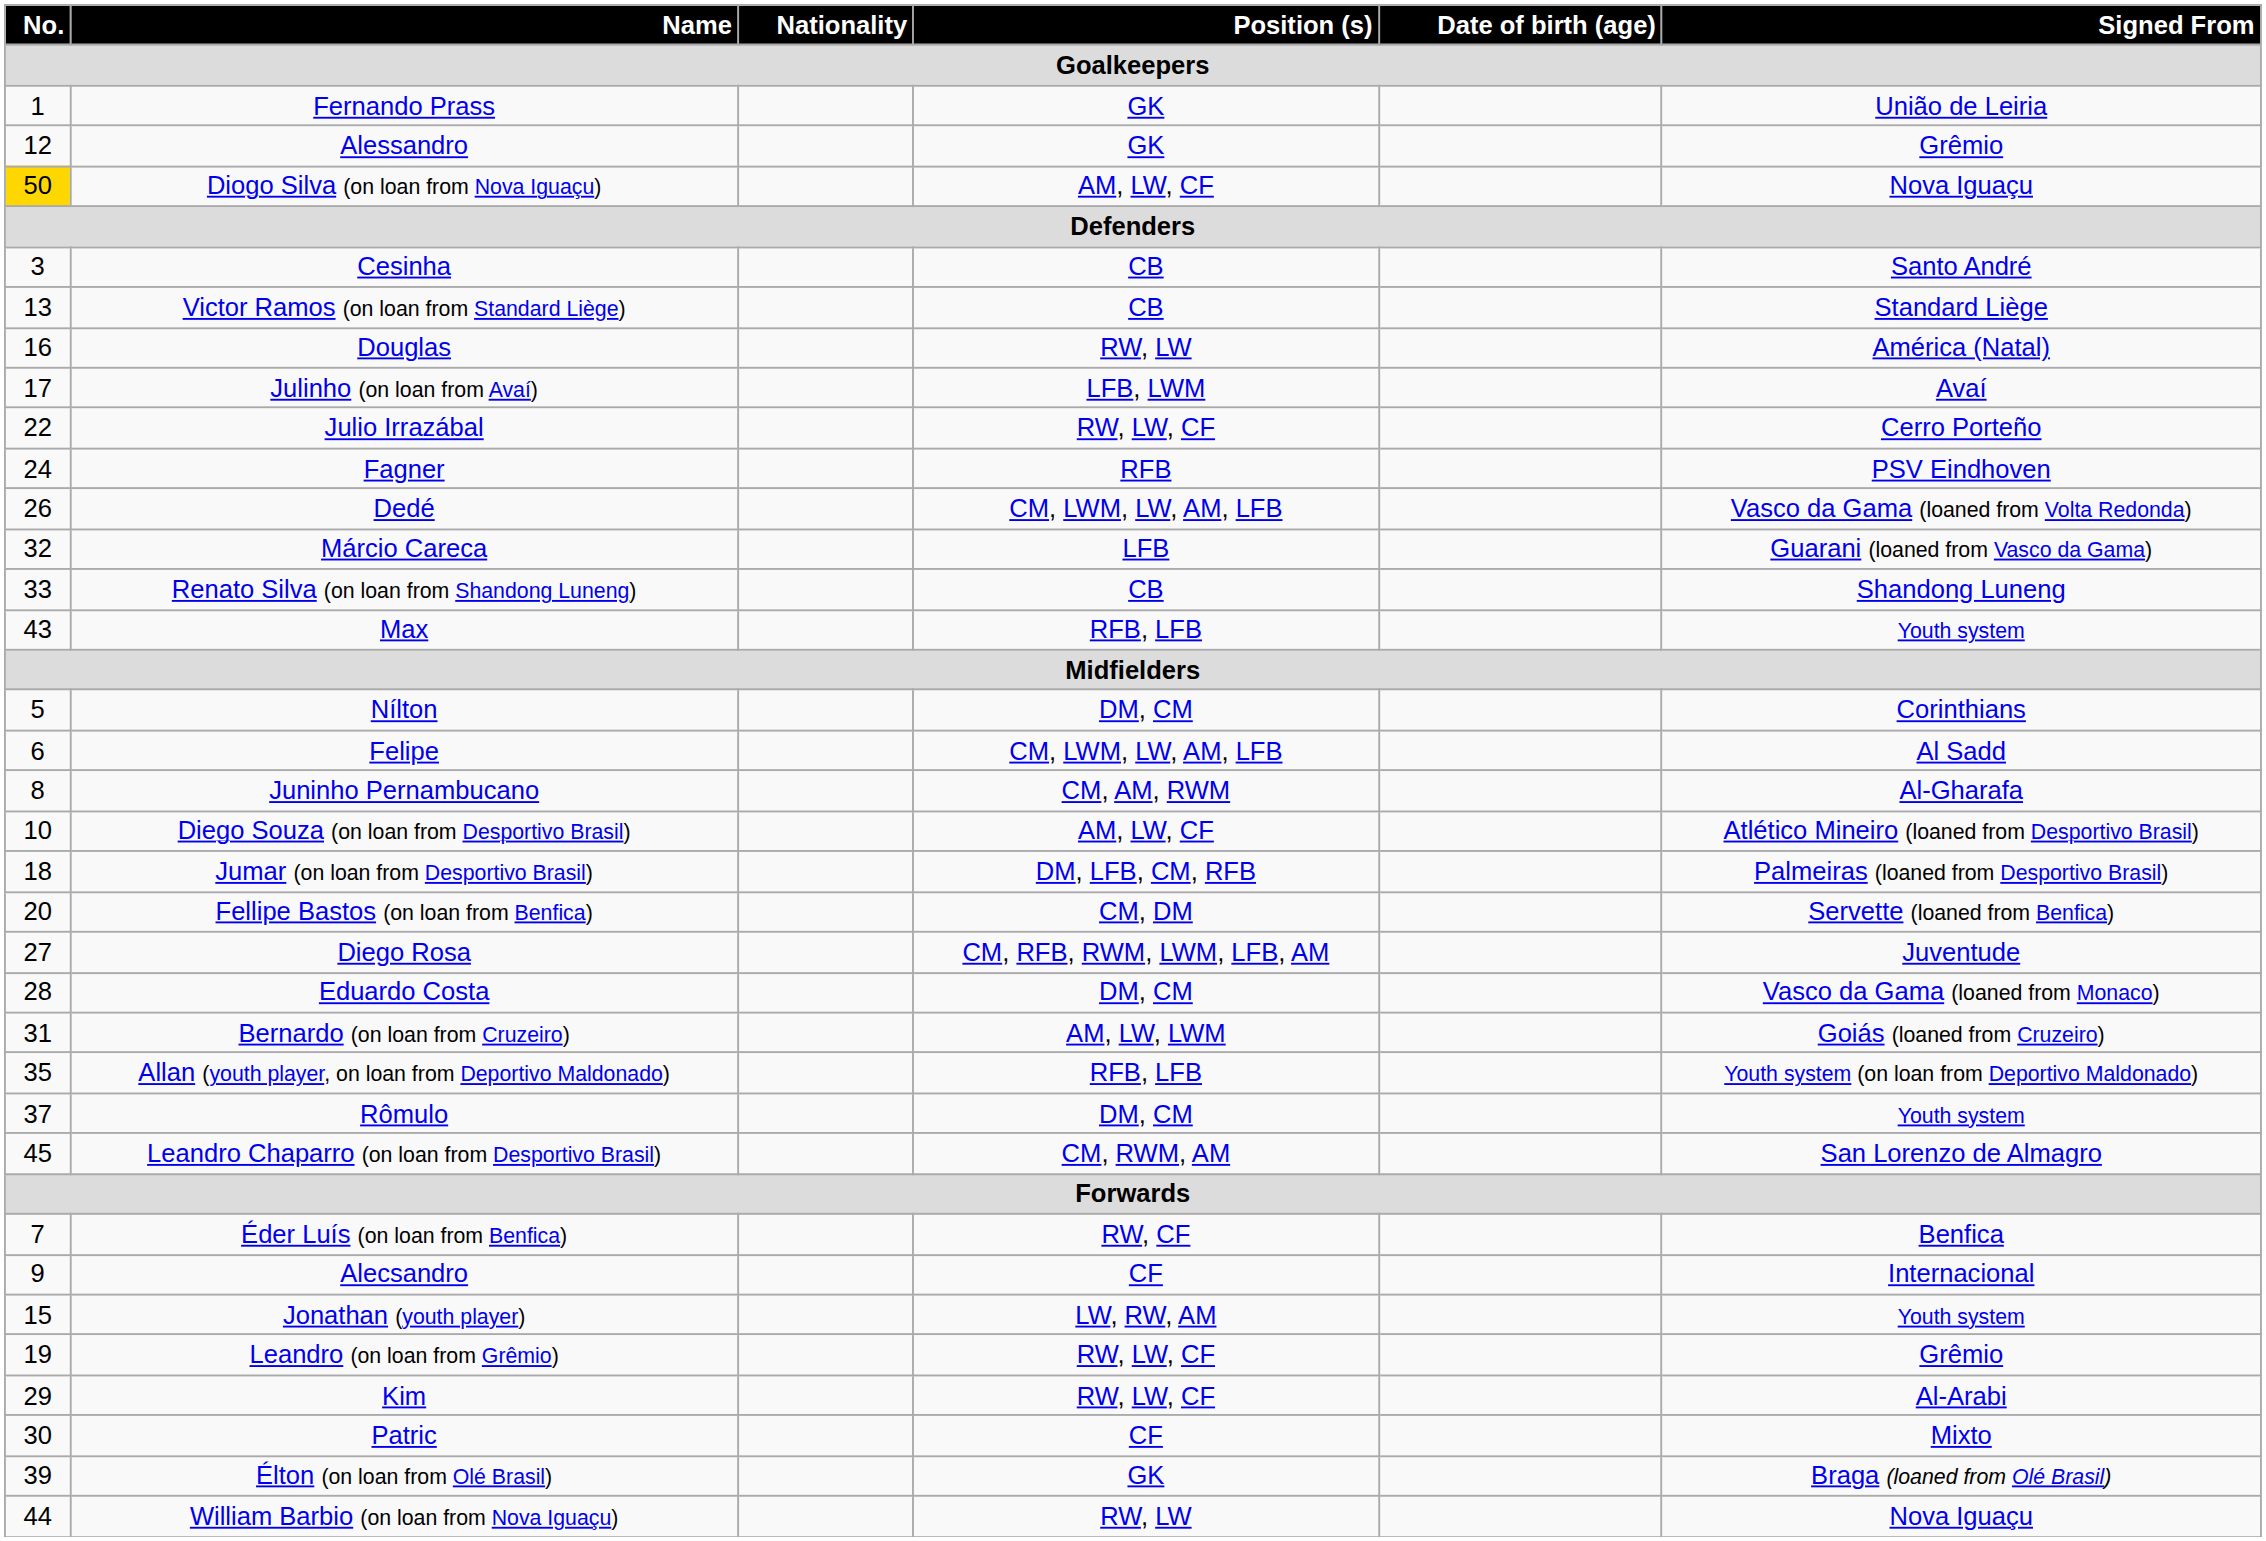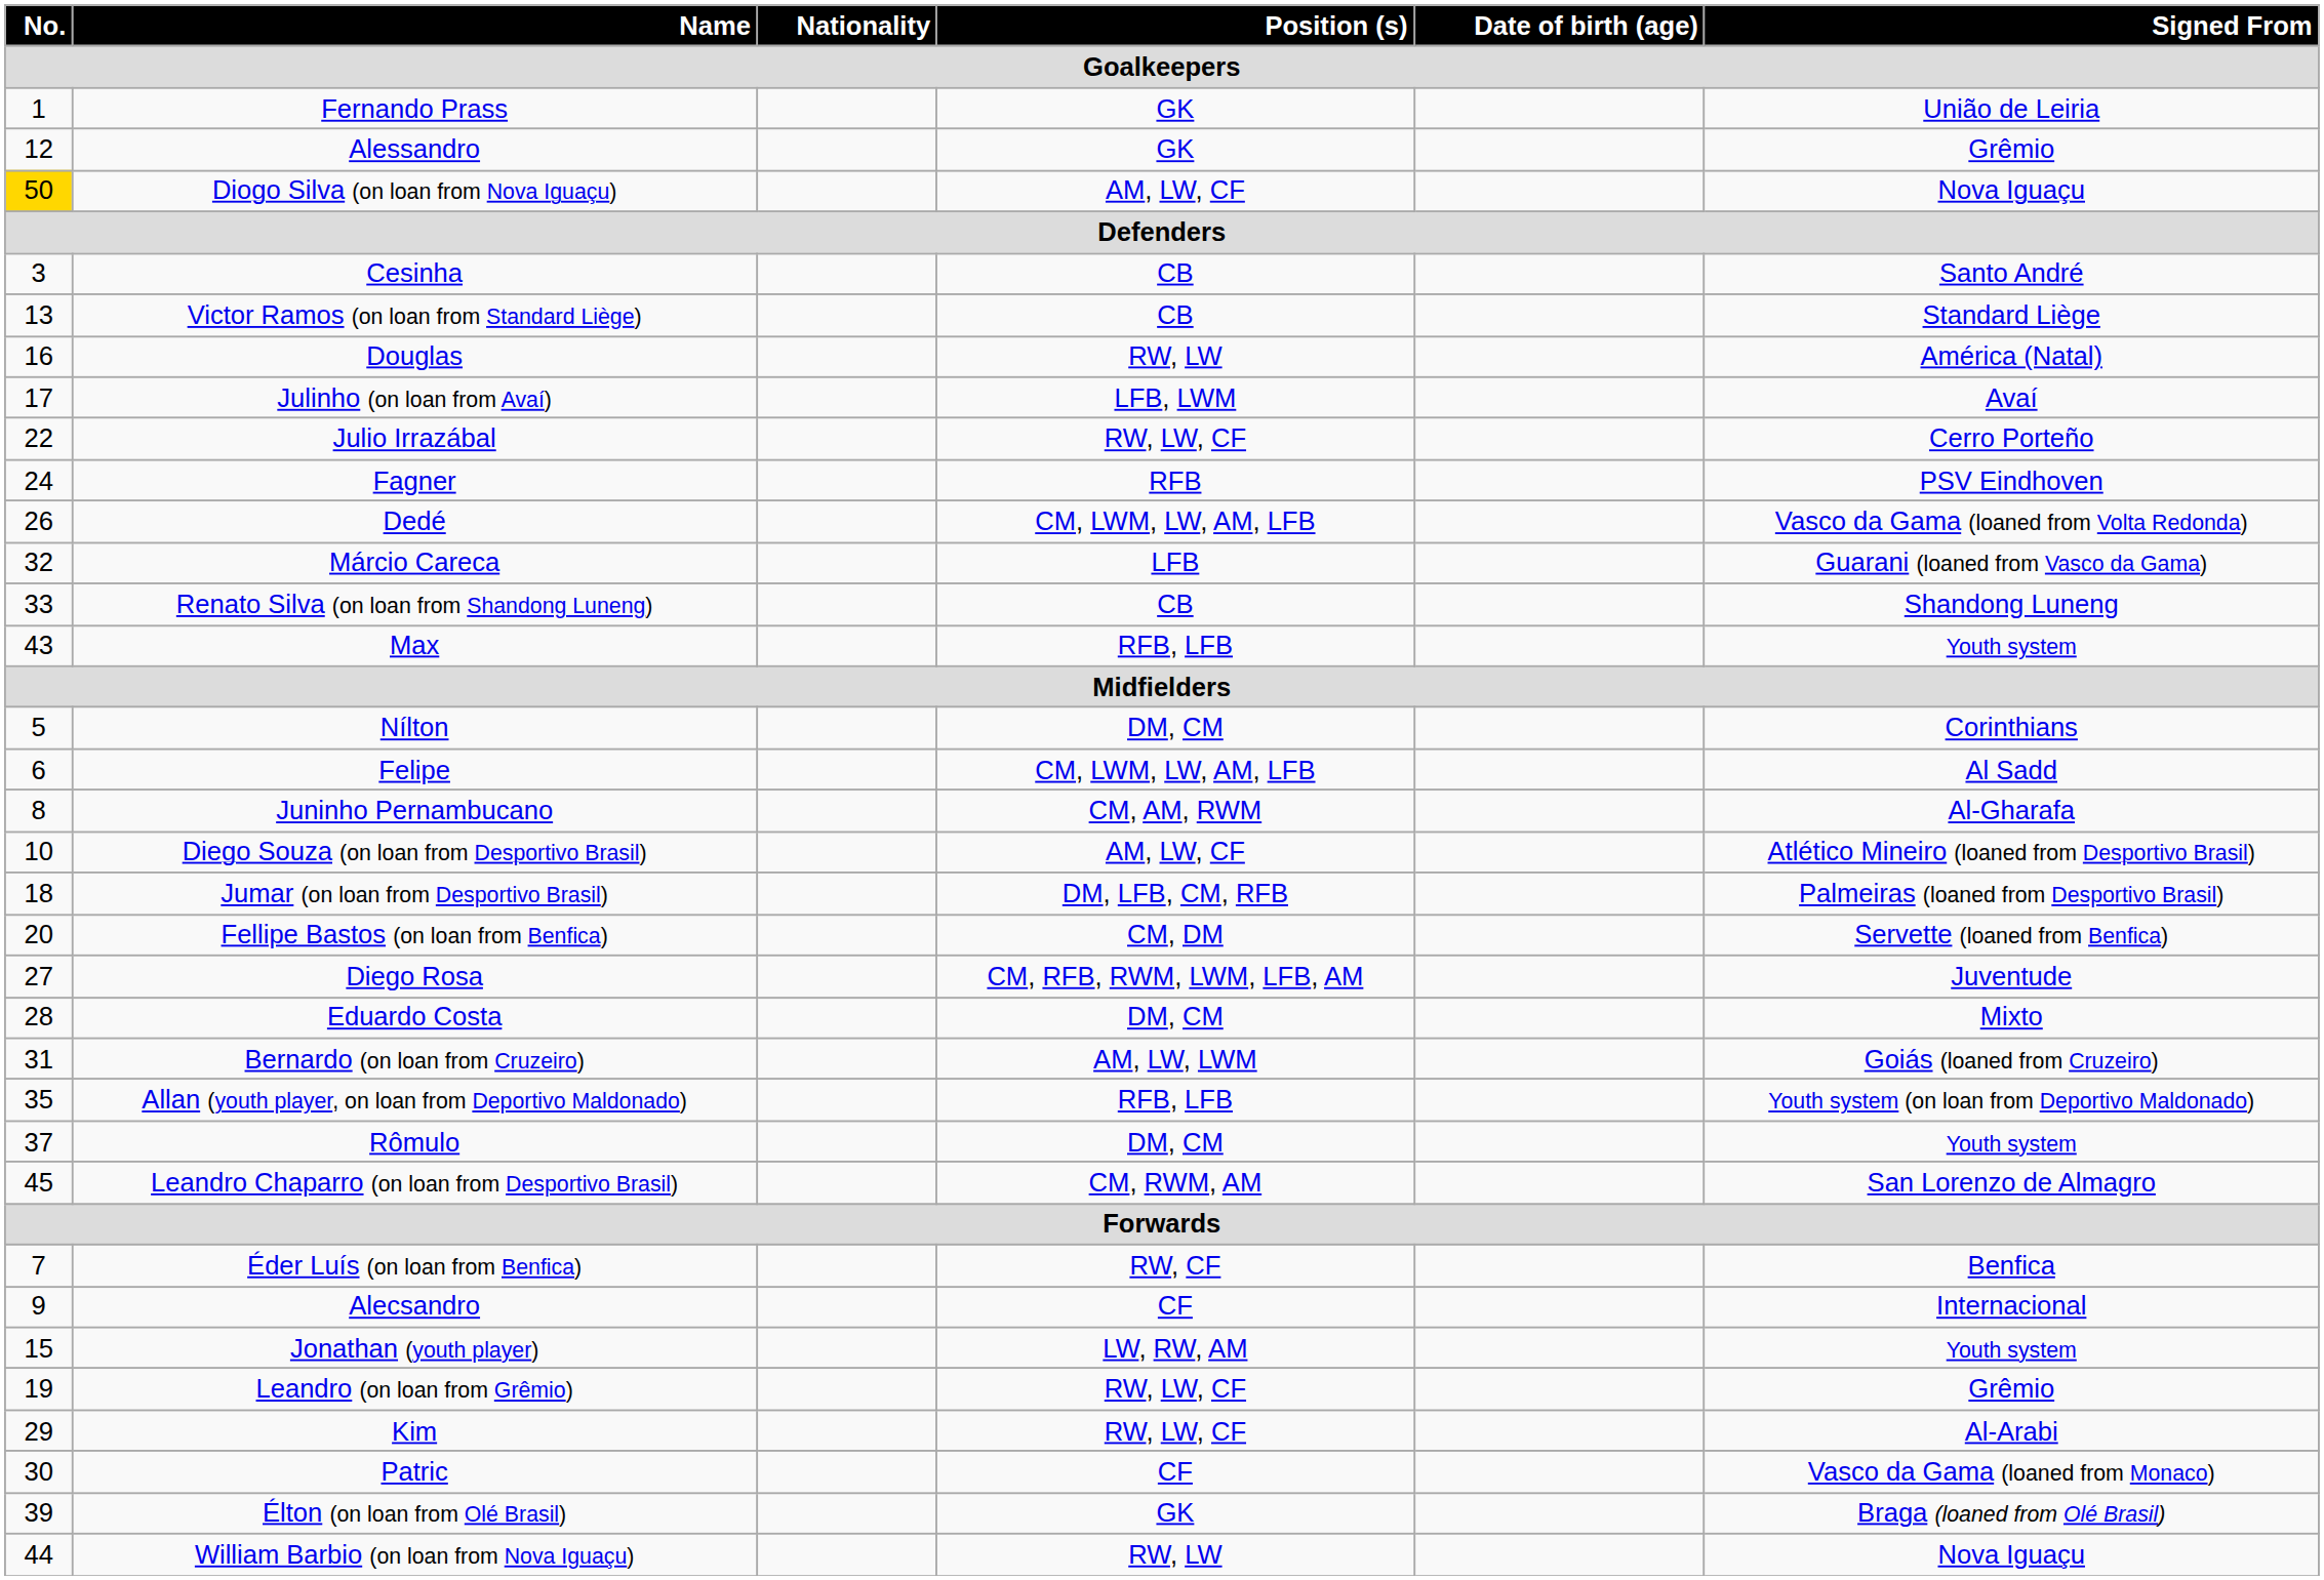Eduardo Costa | Signed From / Goalkeepers: Vasco da Gama (loaned from Monaco) -> Mixto
Patric | Signed From / Goalkeepers: Mixto -> Vasco da Gama (loaned from Monaco)
